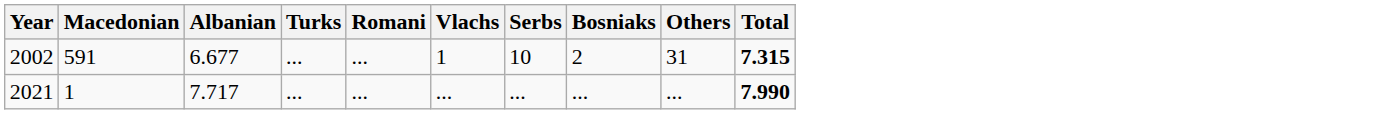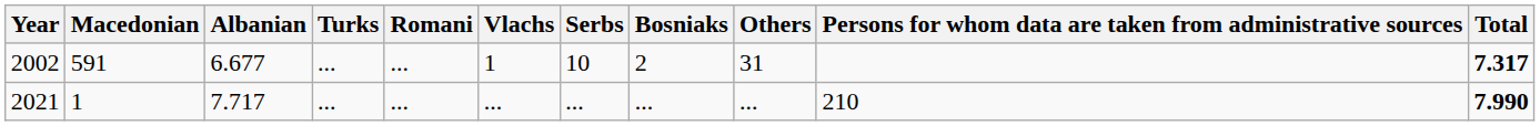+ column: Persons for whom data are taken from administrative sources | 210
2002 | Total: 7.315 -> 7.317
